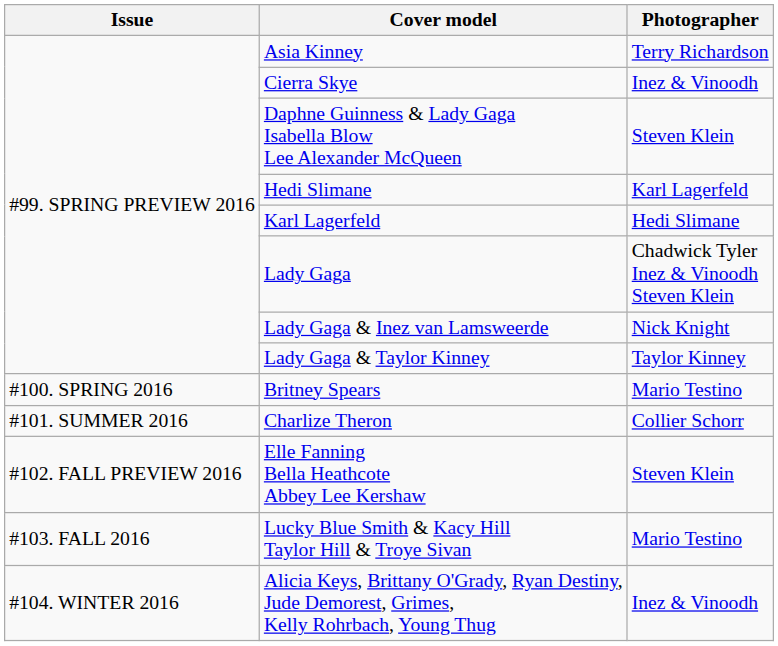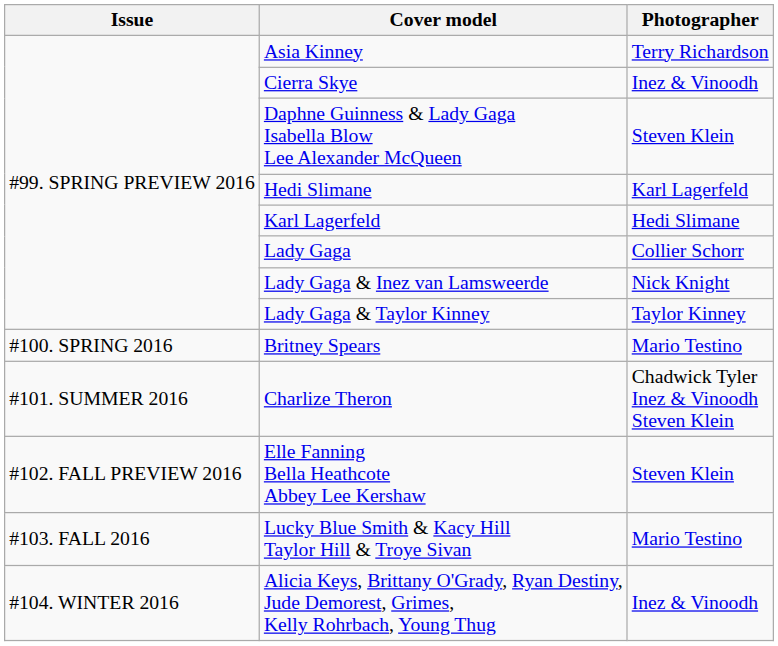Lady Gaga | Photographer: Chadwick Tyler Inez & Vinoodh Steven Klein -> Collier Schorr
Charlize Theron | Photographer: Collier Schorr -> Chadwick Tyler Inez & Vinoodh Steven Klein
